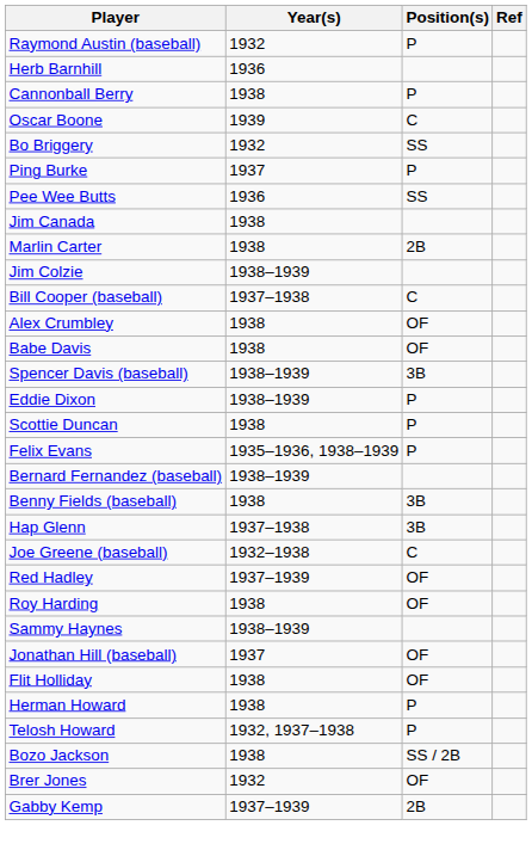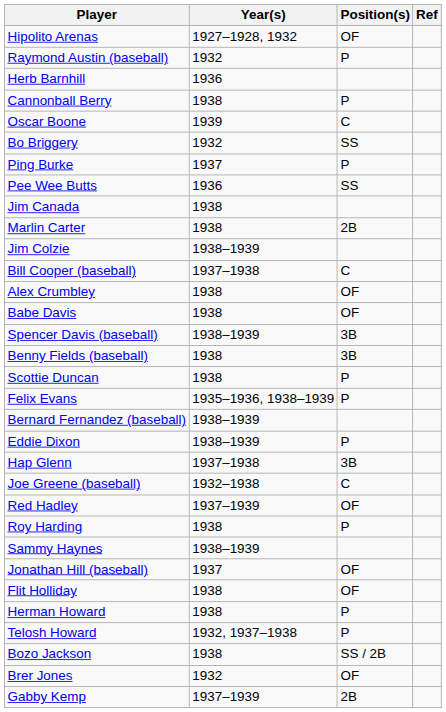+ row: Hipolito Arenas | 1927–1928, 1932 | OF
rows swapped: Eddie Dixon <-> Benny Fields (baseball)
Roy Harding | Position(s): OF -> P
